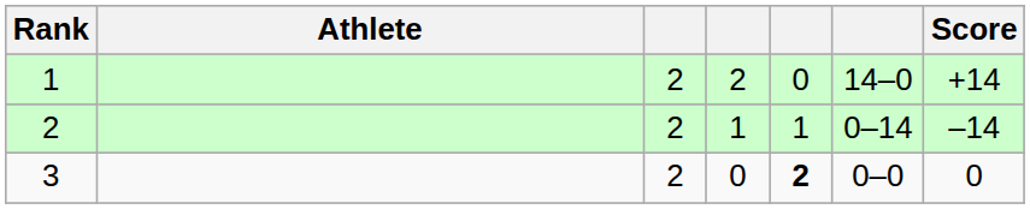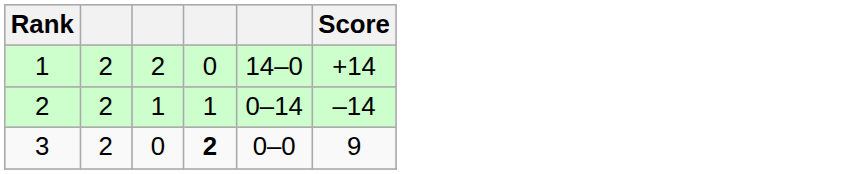- column: Athlete
3 | Score: 0 -> 9
